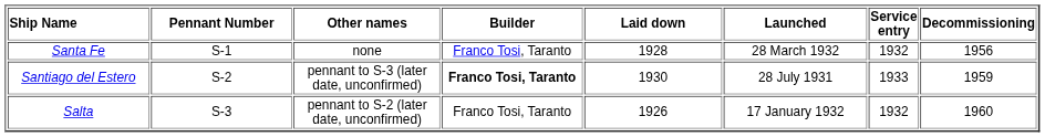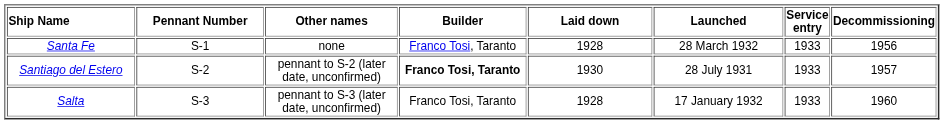Santa Fe | Service entry: 1932 -> 1933
Santiago del Estero | Other names: pennant to S-3 (later date, unconfirmed) -> pennant to S-2 (later date, unconfirmed)
Santiago del Estero | Decommissioning: 1959 -> 1957
Salta | Other names: pennant to S-2 (later date, unconfirmed) -> pennant to S-3 (later date, unconfirmed)
Salta | Laid down: 1926 -> 1928
Salta | Service entry: 1932 -> 1933
